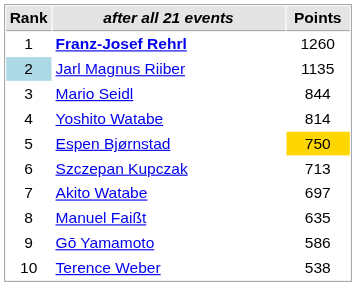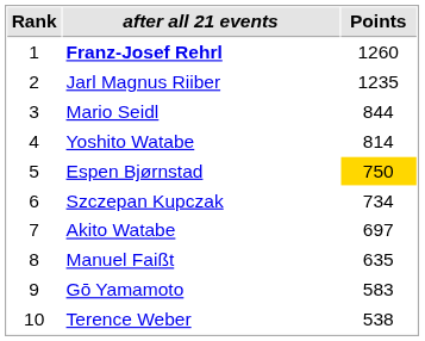Jarl Magnus Riiber | Rank: lightblue background -> no background
Jarl Magnus Riiber | Points: 1135 -> 1235
Szczepan Kupczak | Points: 713 -> 734
Gō Yamamoto | Points: 586 -> 583
